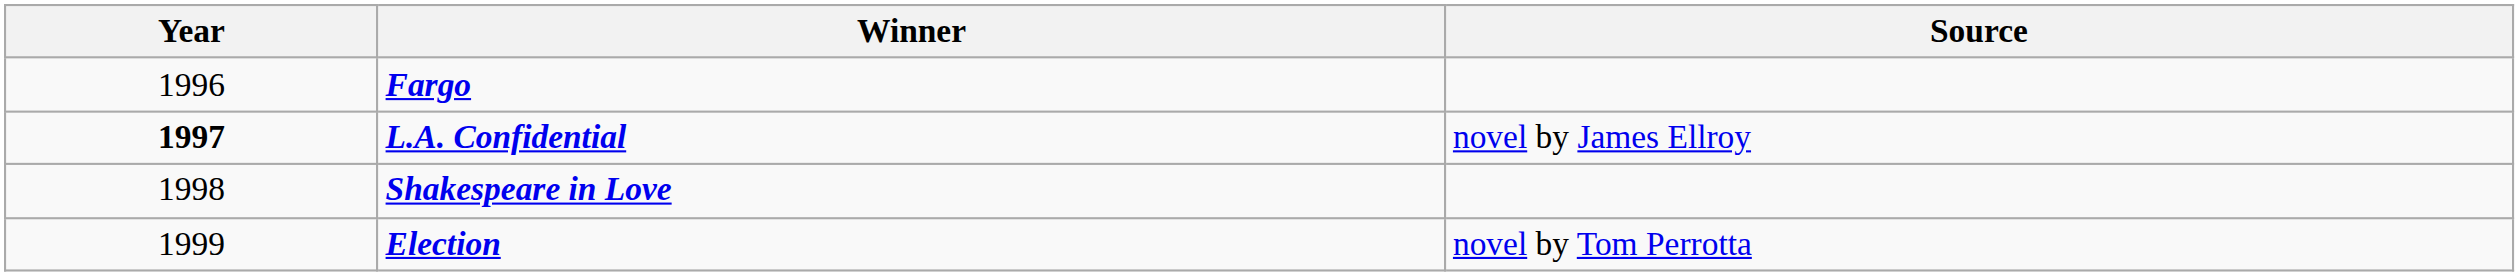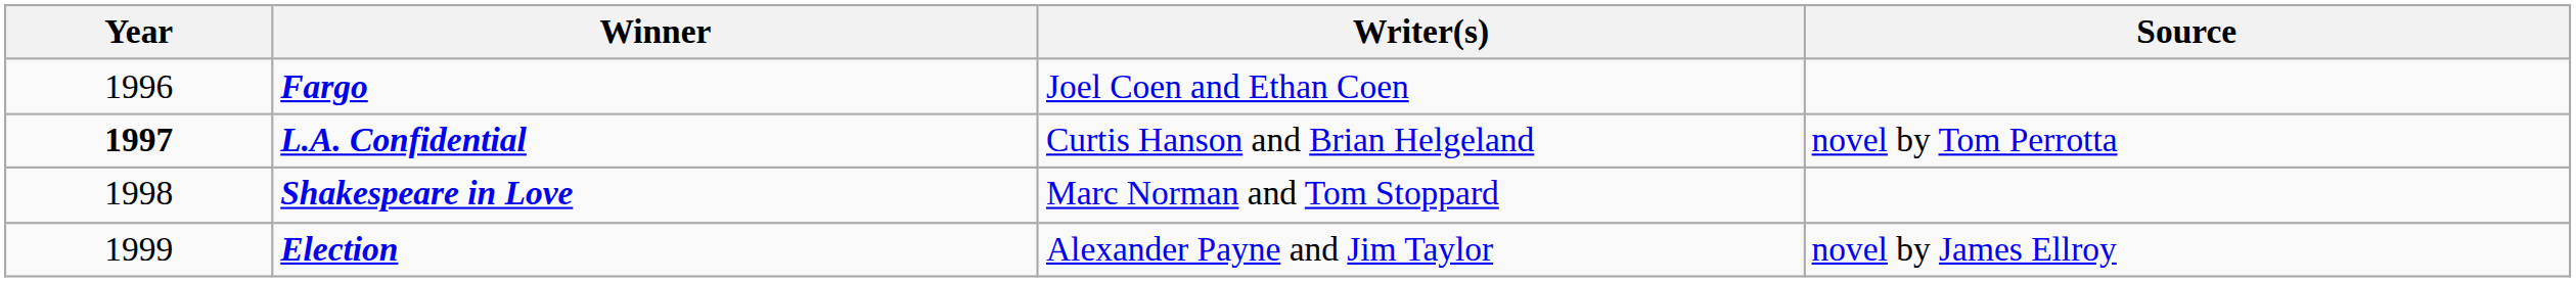+ column: Writer(s) | Joel Coen and Ethan Coen | Curtis Hanson and Brian Helgeland | Marc Norman and Tom Stoppard | Alexander Payne and Jim Taylor
L.A. Confidential | Source: novel by James Ellroy -> novel by Tom Perrotta
Election | Source: novel by Tom Perrotta -> novel by James Ellroy
